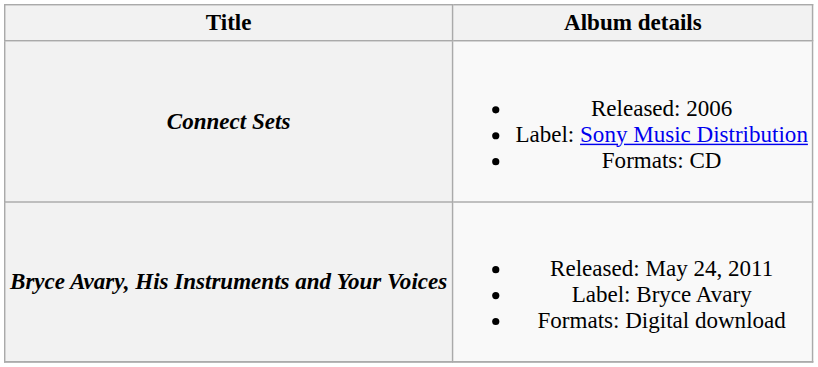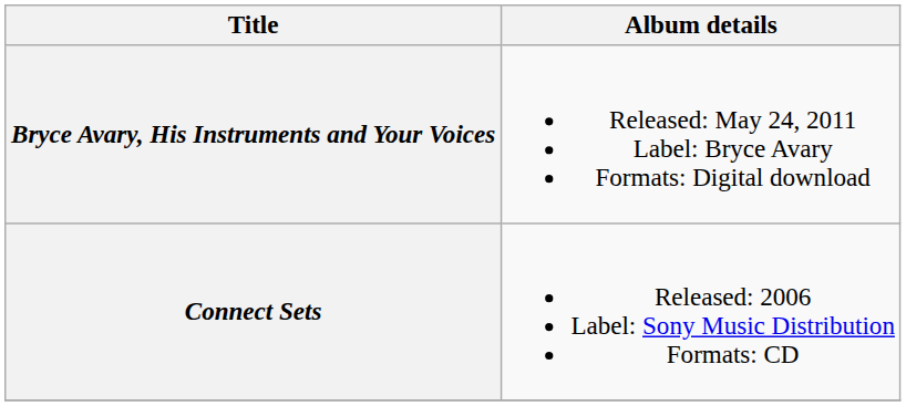rows swapped: Connect Sets <-> Bryce Avary, His Instruments and Your Voices
